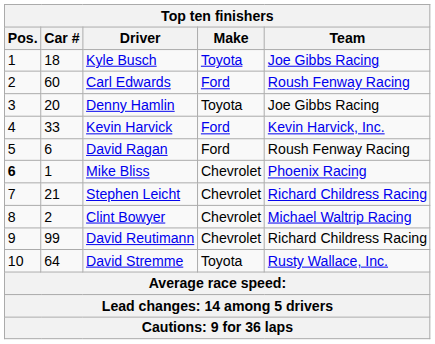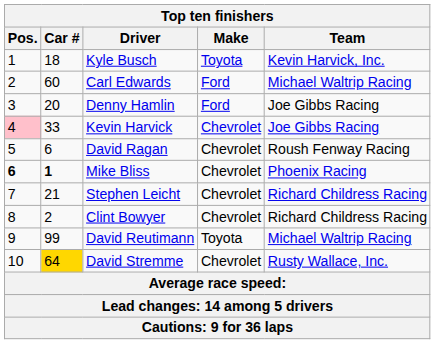Kyle Busch | Team: Joe Gibbs Racing -> Kevin Harvick, Inc.
Carl Edwards | Team: Roush Fenway Racing -> Michael Waltrip Racing
Denny Hamlin | Make: Toyota -> Ford
Kevin Harvick | Pos.: no background -> pink background
Kevin Harvick | Make: Ford -> Chevrolet
Kevin Harvick | Team: Kevin Harvick, Inc. -> Joe Gibbs Racing
David Ragan | Make: Ford -> Chevrolet
Mike Bliss | Car #: normal -> bold
Clint Bowyer | Team: Michael Waltrip Racing -> Richard Childress Racing
David Reutimann | Make: Chevrolet -> Toyota
David Reutimann | Team: Richard Childress Racing -> Michael Waltrip Racing
David Stremme | Car #: no background -> gold background
David Stremme | Make: Toyota -> Chevrolet
